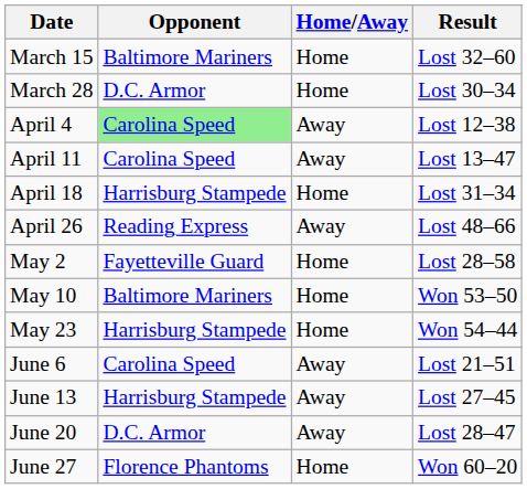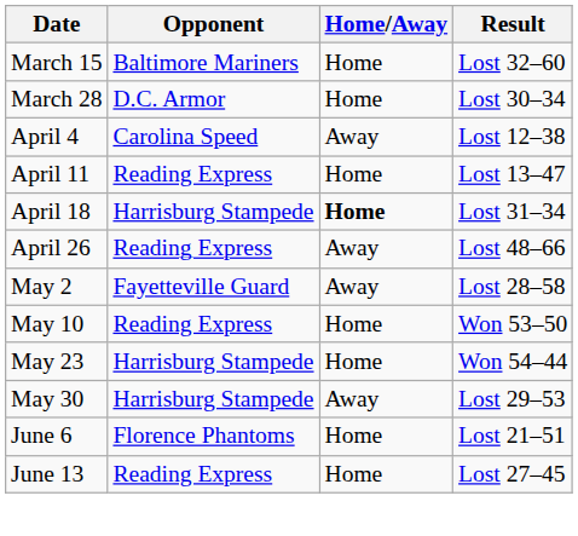April 4 | Opponent: lightgreen background -> no background
April 11 | Opponent: Carolina Speed -> Reading Express
April 11 | Home/Away: Away -> Home
April 18 | Home/Away: normal -> bold
May 2 | Home/Away: Home -> Away
May 10 | Opponent: Baltimore Mariners -> Reading Express
+ row: May 30 | Harrisburg Stampede | Away | Lost 29–53
June 6 | Opponent: Carolina Speed -> Florence Phantoms
June 6 | Home/Away: Away -> Home
June 13 | Opponent: Harrisburg Stampede -> Reading Express
June 13 | Home/Away: Away -> Home
- row: June 20 | D.C. Armor | Away | Lost 28–47
- row: June 27 | Florence Phantoms | Home | Won 60–20
